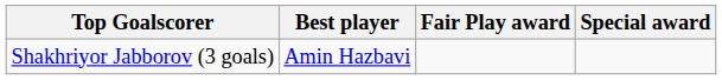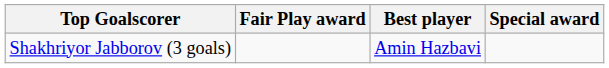columns swapped: Best player <-> Fair Play award
